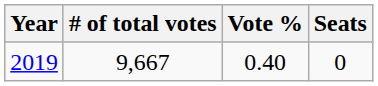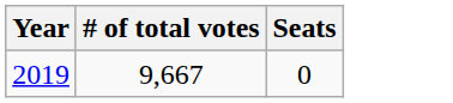- column: Vote % | 0.40
